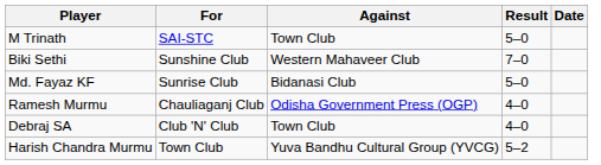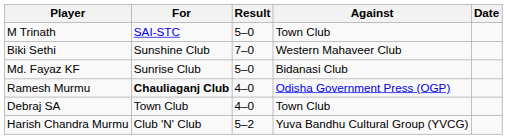columns swapped: Against <-> Result
Ramesh Murmu | For: normal -> bold
Debraj SA | For: Club 'N' Club -> Town Club
Harish Chandra Murmu | For: Town Club -> Club 'N' Club
